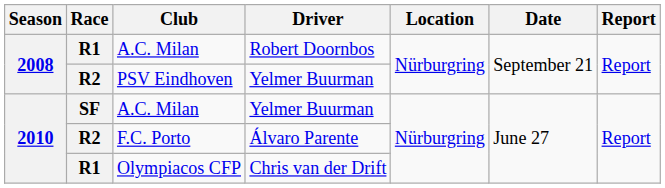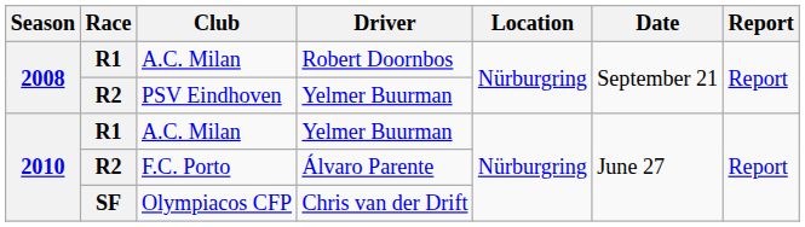A.C. Milan / Yelmer Buurman | Race: SF -> R1
Olympiacos CFP | Race: R1 -> SF
